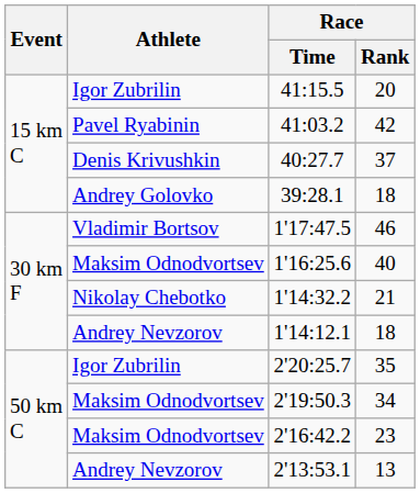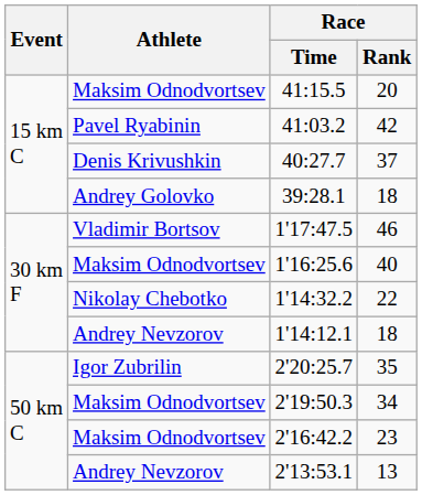41:15.5 | Athlete: Igor Zubrilin -> Maksim Odnodvortsev
1'14:32.2 | Race / Rank: 21 -> 22
